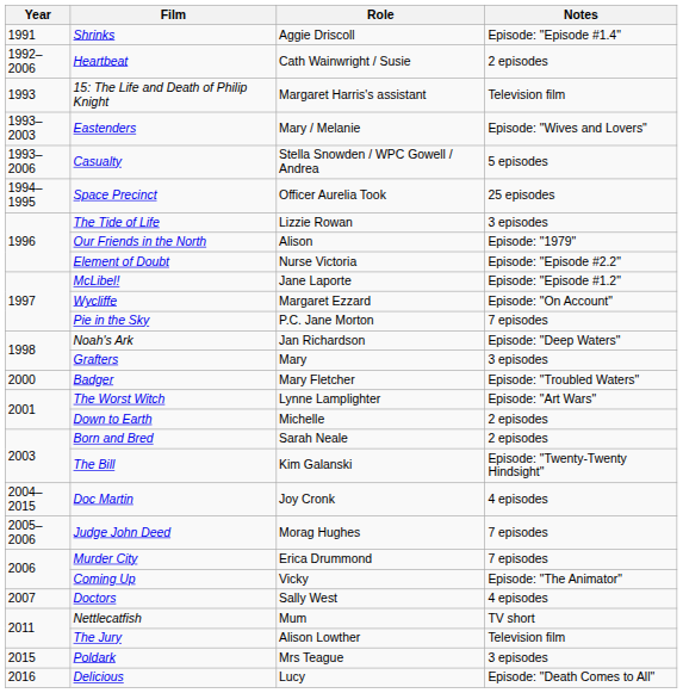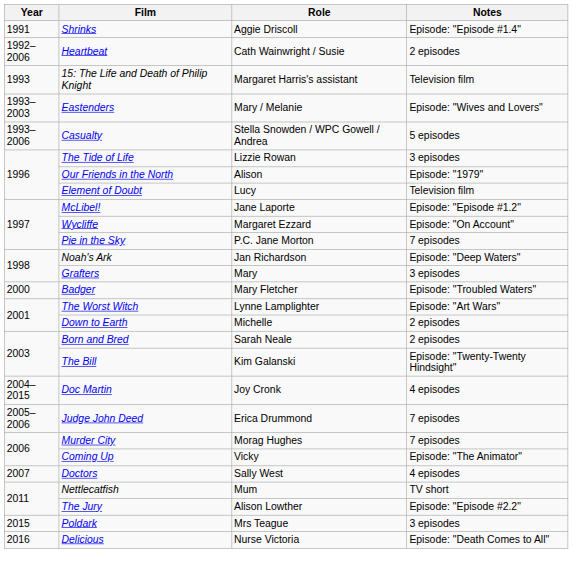- row: 1994–1995 | Space Precinct | Officer Aurelia Took | 25 episodes
Element of Doubt | Role: Nurse Victoria -> Lucy
Element of Doubt | Notes: Episode: "Episode #2.2" -> Television film
Judge John Deed | Role: Morag Hughes -> Erica Drummond
Murder City | Role: Erica Drummond -> Morag Hughes
The Jury | Notes: Television film -> Episode: "Episode #2.2"
Delicious | Role: Lucy -> Nurse Victoria
